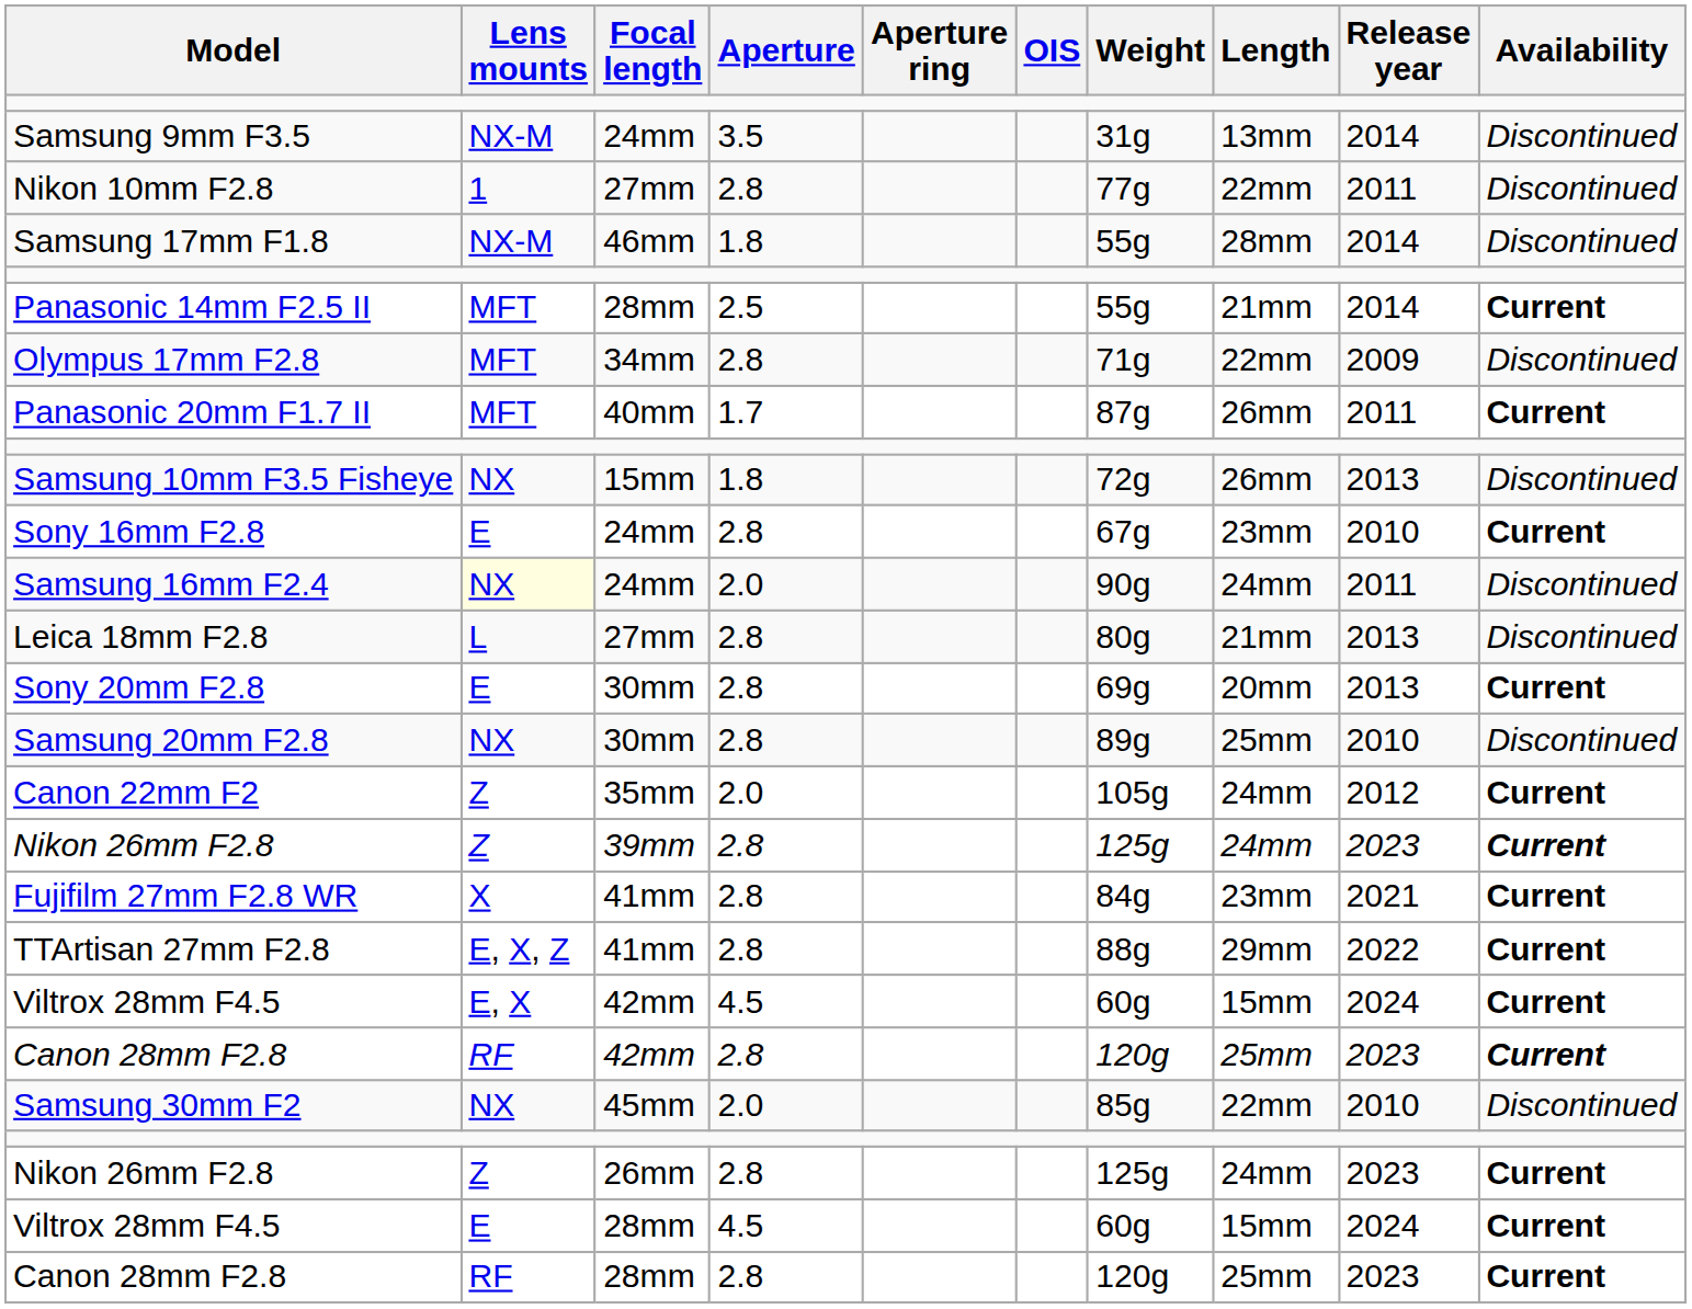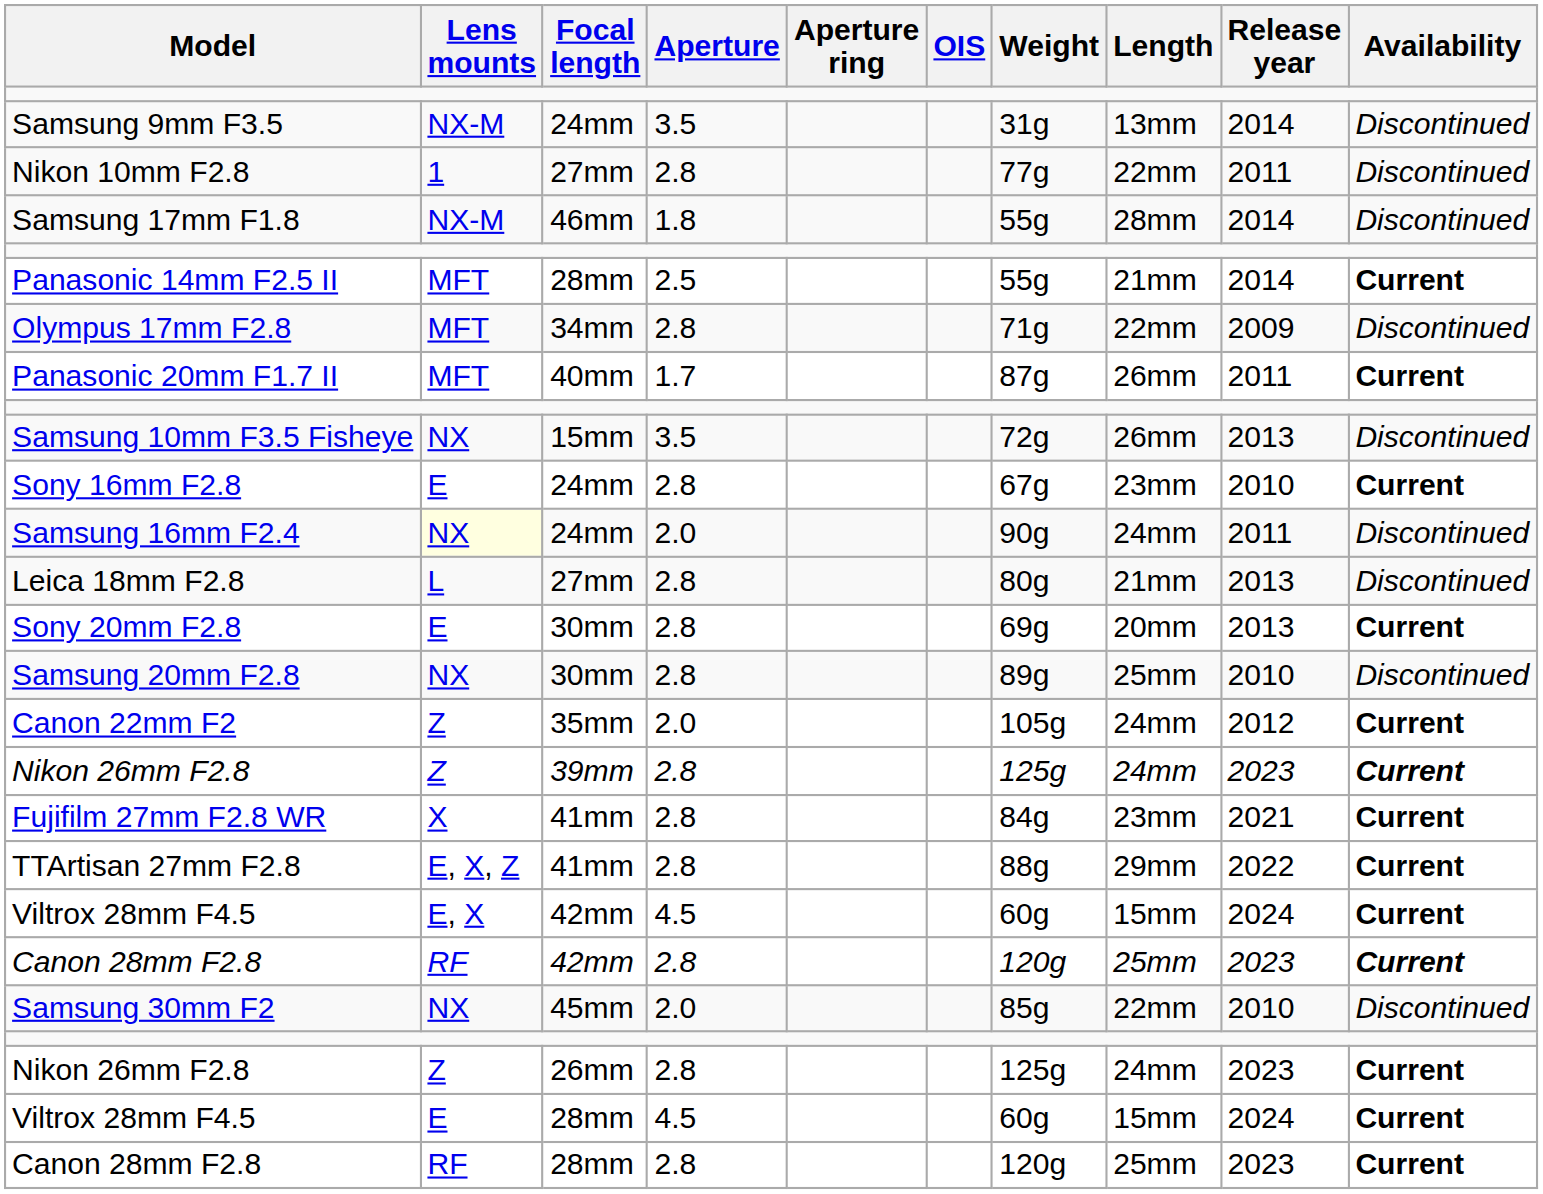Samsung 10mm F3.5 Fisheye | Aperture: 1.8 -> 3.5
